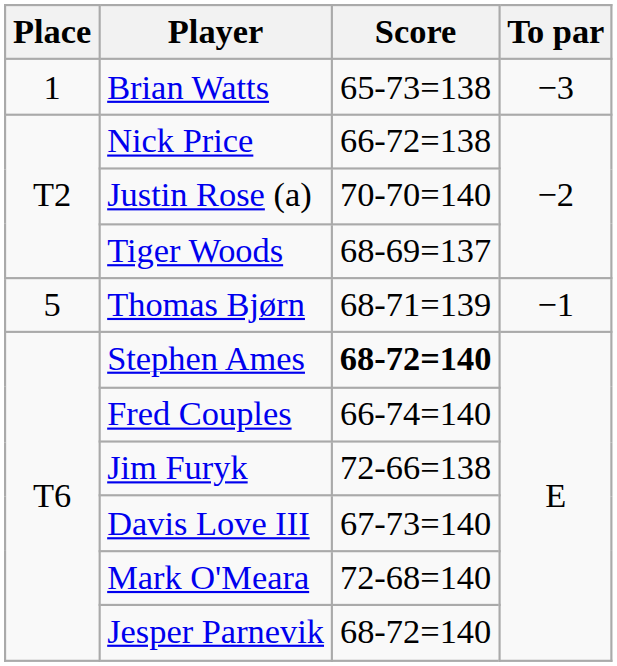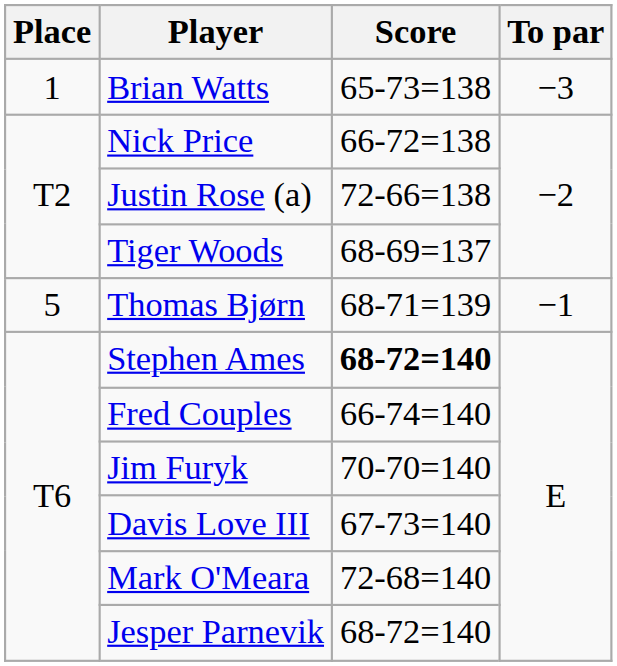Justin Rose (a) | Score: 70-70=140 -> 72-66=138
Jim Furyk | Score: 72-66=138 -> 70-70=140
